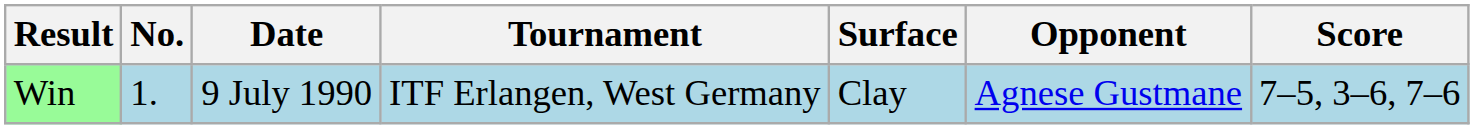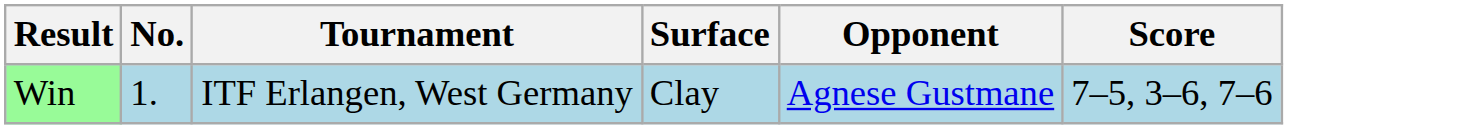- column: Date | 9 July 1990
